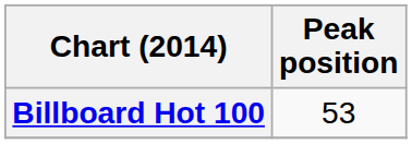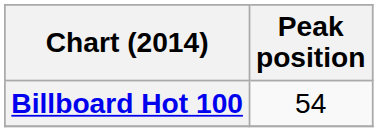Billboard Hot 100 | Peak position: 53 -> 54
